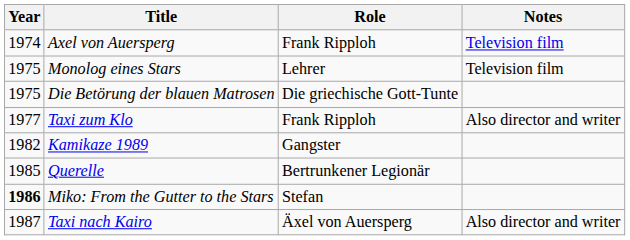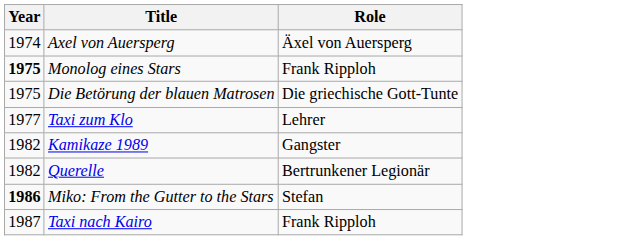- column: Notes | Television film | Television film | Also director and writer | Also director and writer
Axel von Auersperg | Role: Frank Ripploh -> Äxel von Auersperg
Monolog eines Stars | Year: normal -> bold
Monolog eines Stars | Role: Lehrer -> Frank Ripploh
Taxi zum Klo | Role: Frank Ripploh -> Lehrer
Querelle | Year: 1985 -> 1982
Taxi nach Kairo | Role: Äxel von Auersperg -> Frank Ripploh
